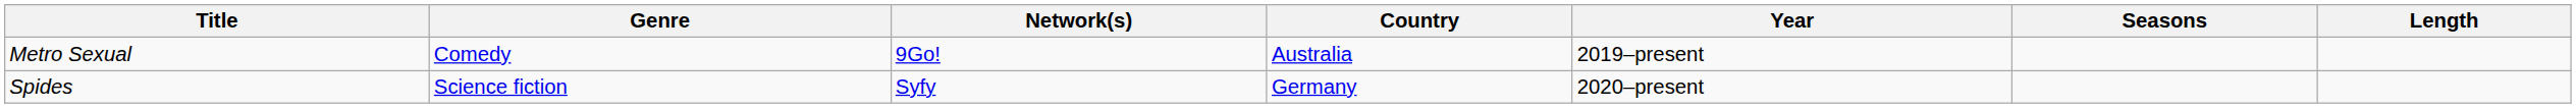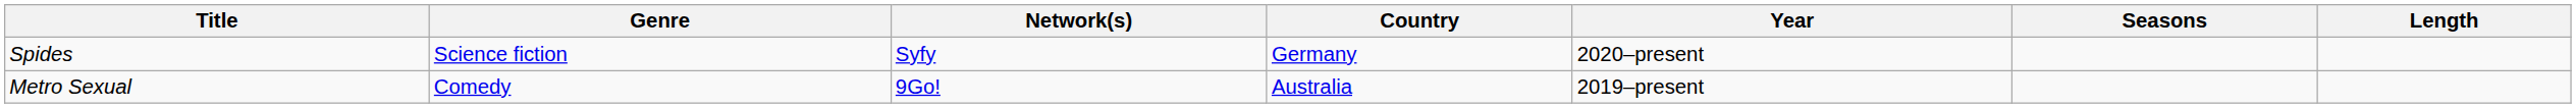rows swapped: Metro Sexual <-> Spides
